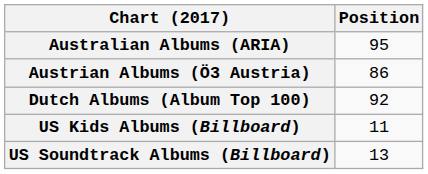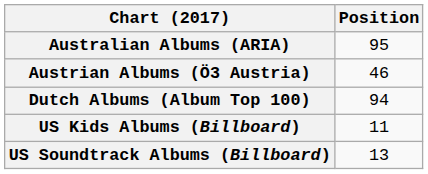Austrian Albums (Ö3 Austria) | Position: 86 -> 46
Dutch Albums (Album Top 100) | Position: 92 -> 94
